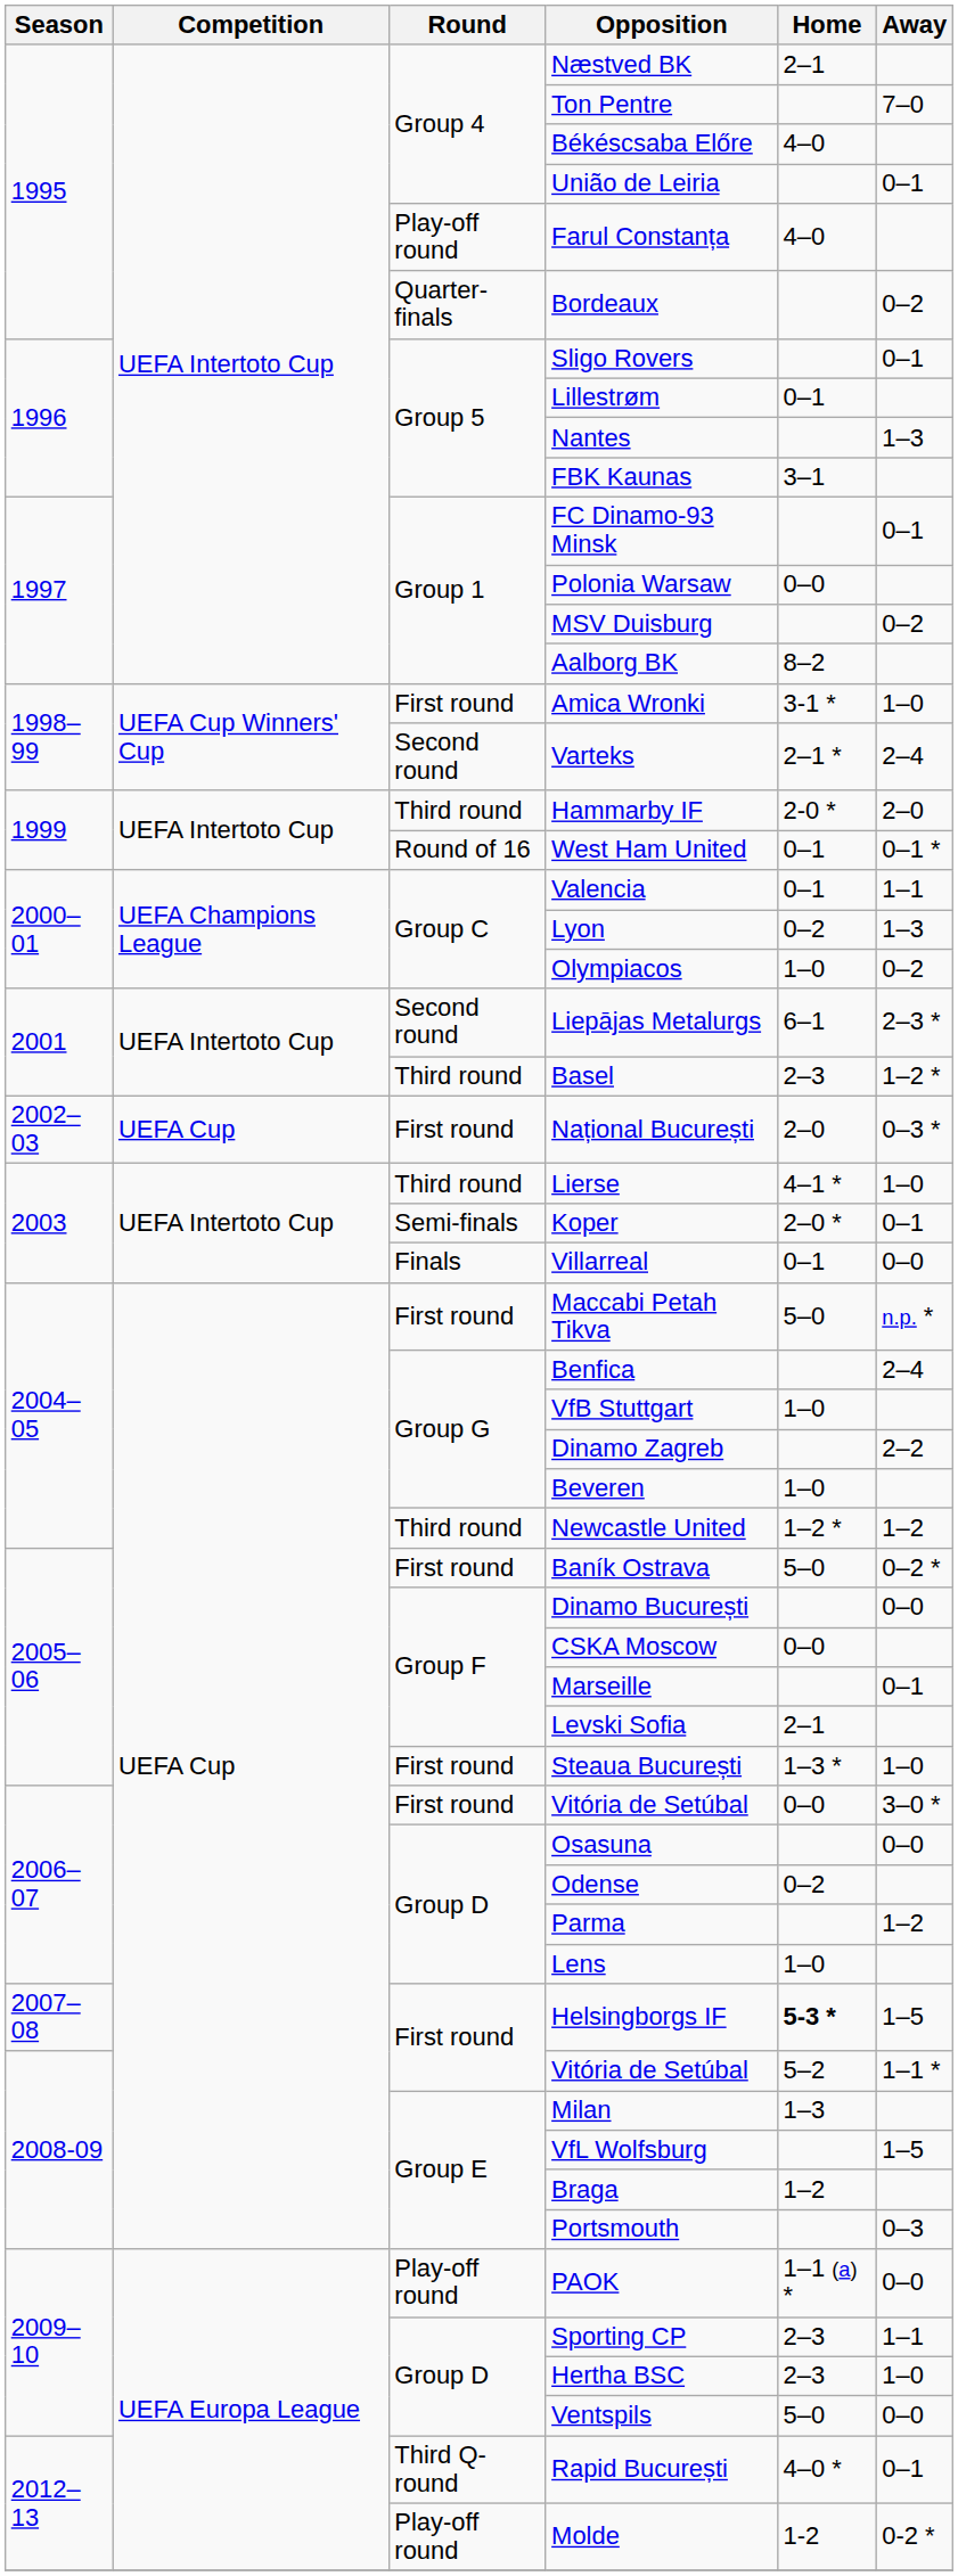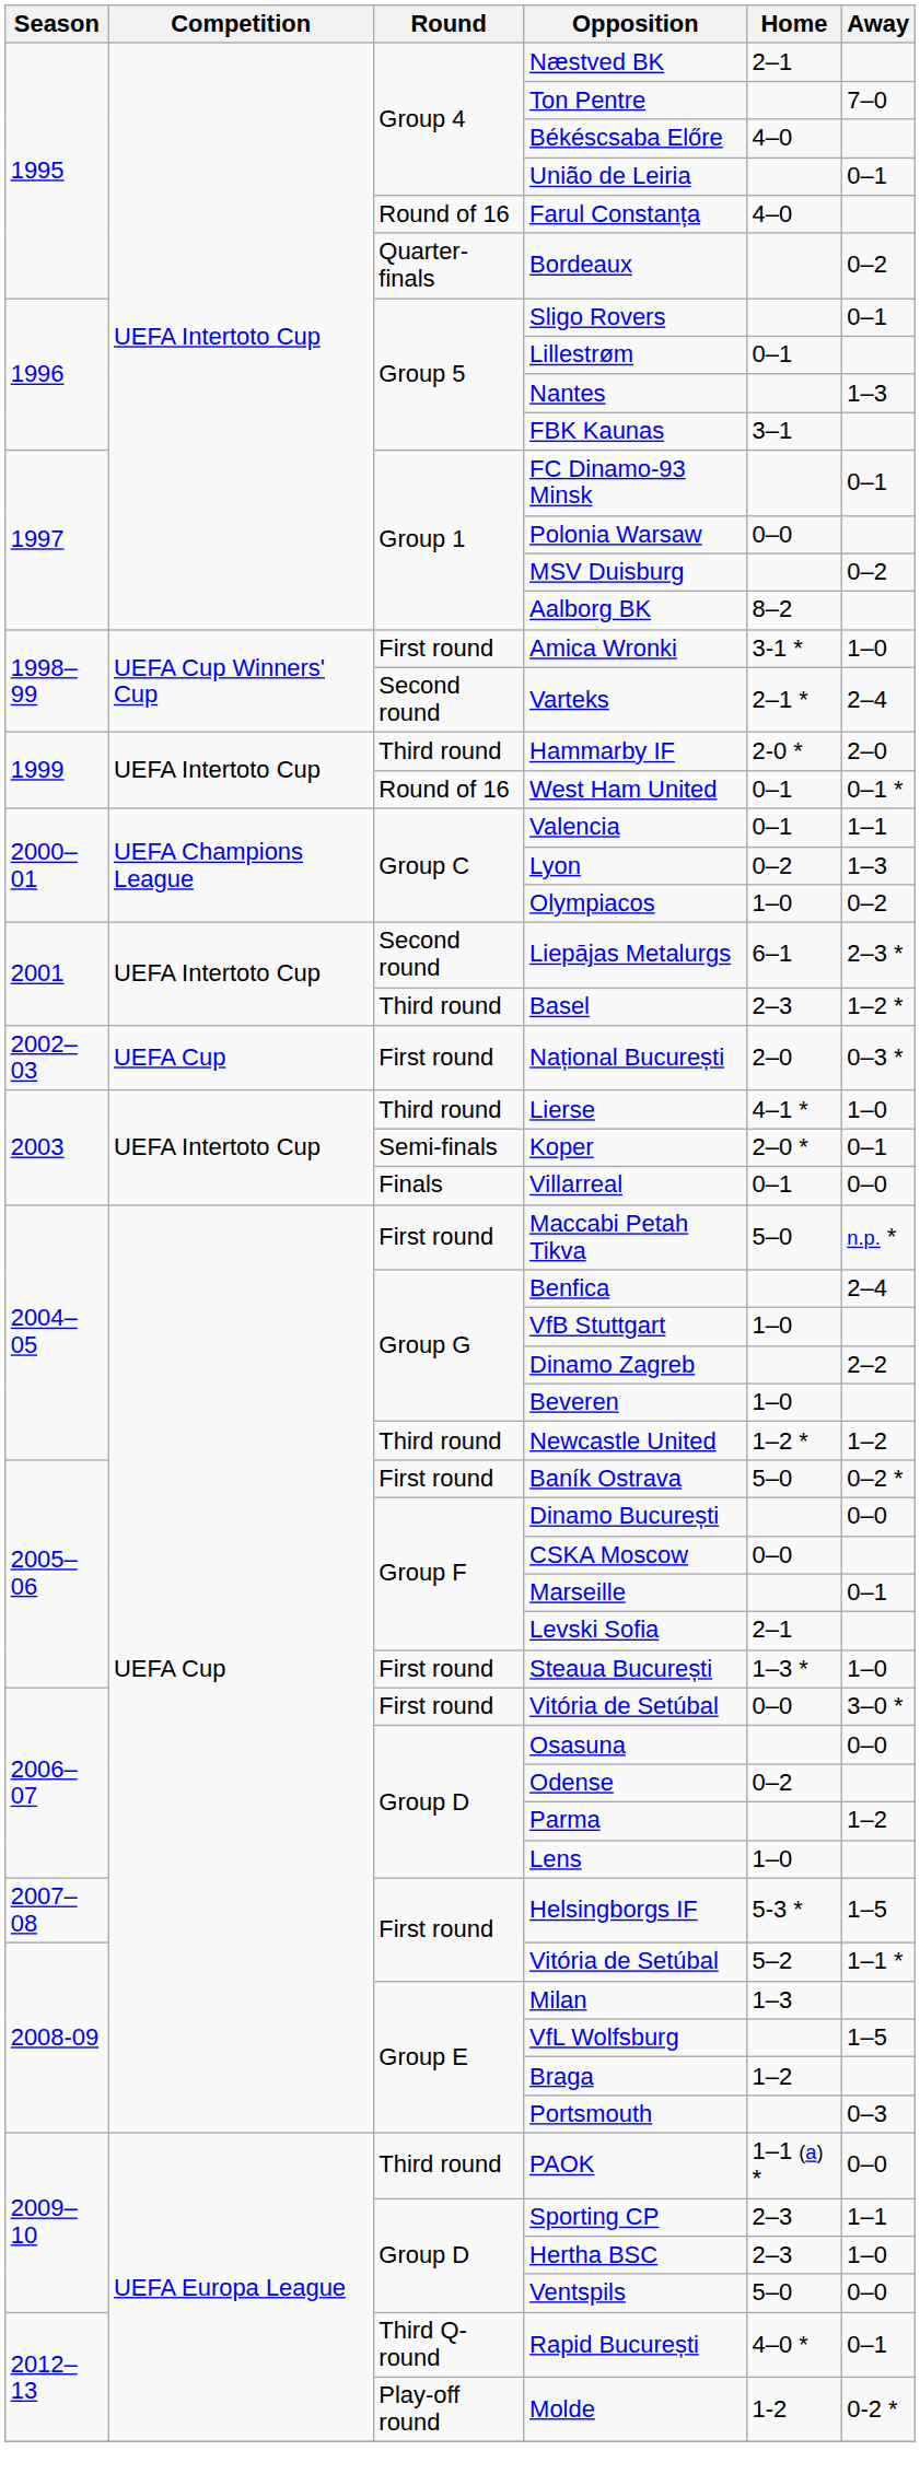Farul Constanța | Round: Play-off round -> Round of 16
Helsingborgs IF | Home: bold -> normal
PAOK | Round: Play-off round -> Third round
